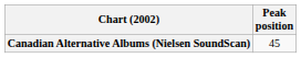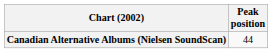Canadian Alternative Albums (Nielsen SoundScan) | Peak position: 45 -> 44
